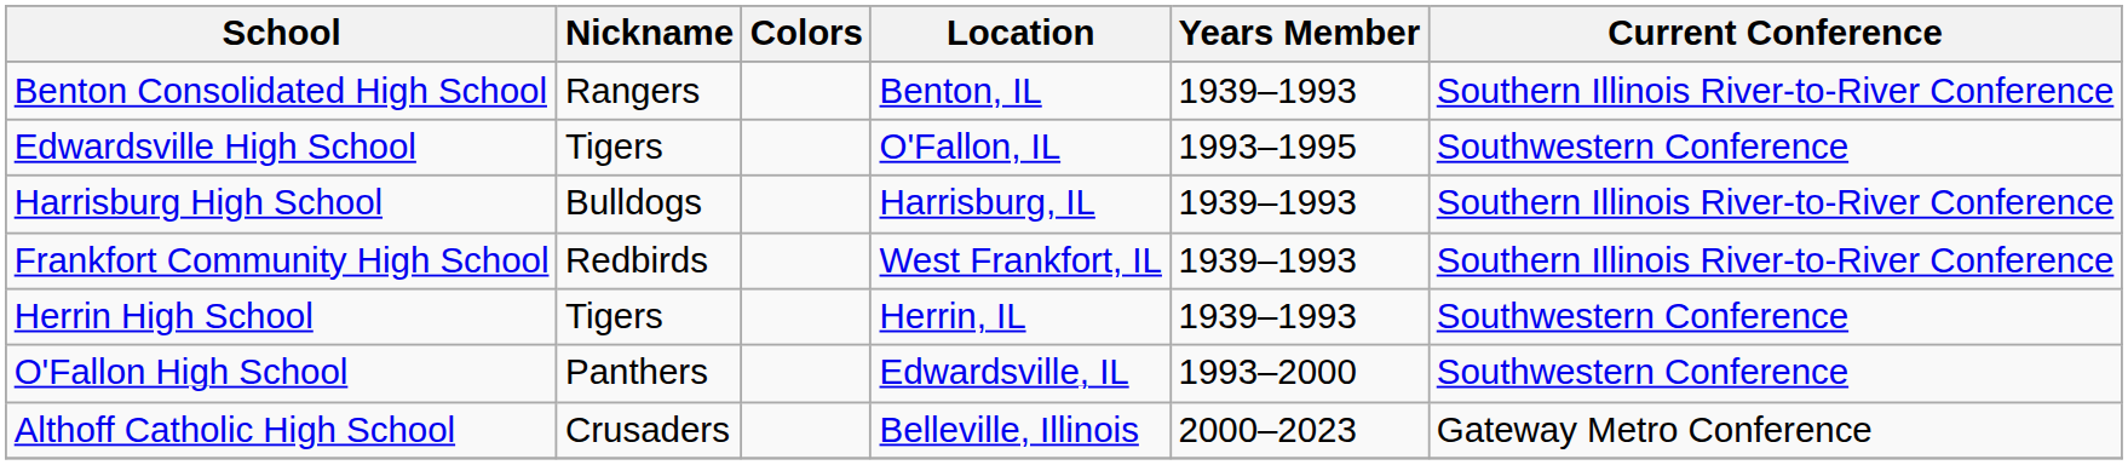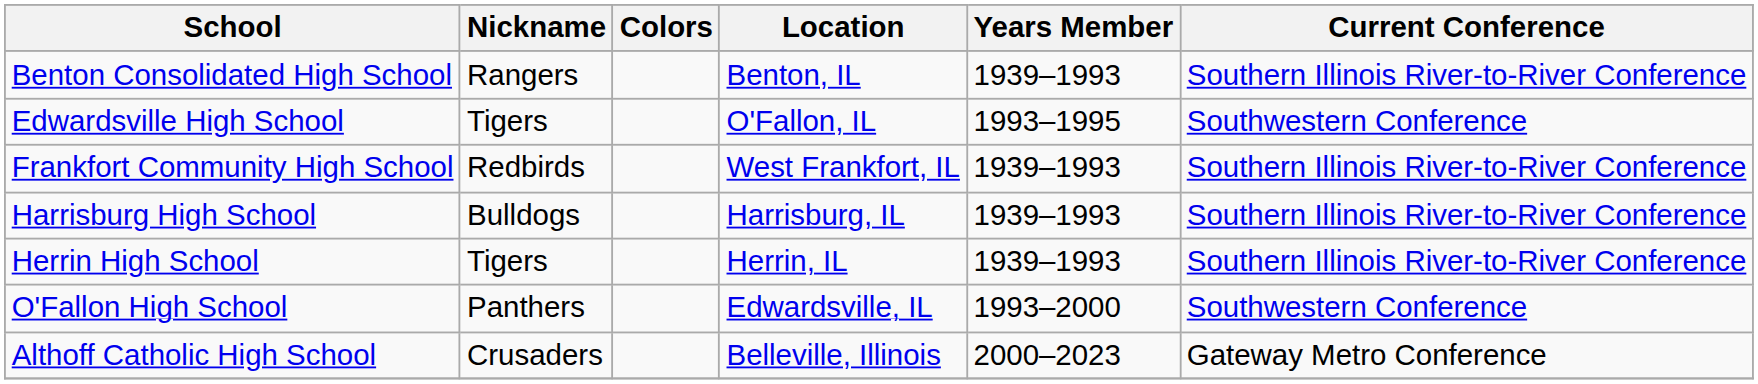rows swapped: Frankfort Community High School <-> Harrisburg High School
Herrin High School | Current Conference: Southwestern Conference -> Southern Illinois River-to-River Conference
